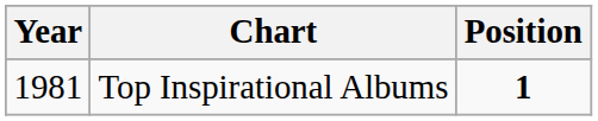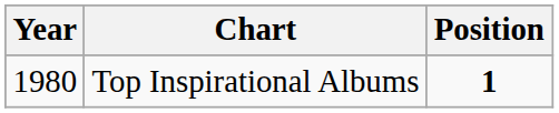Top Inspirational Albums | Year: 1981 -> 1980
